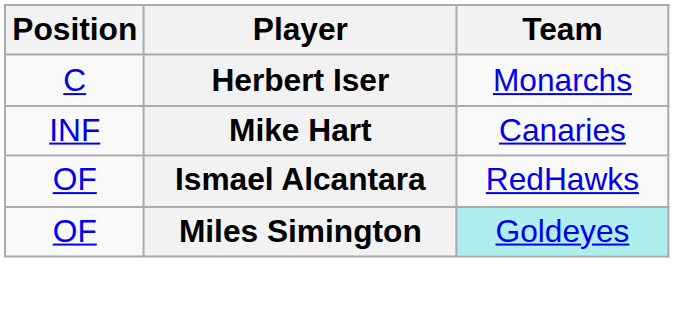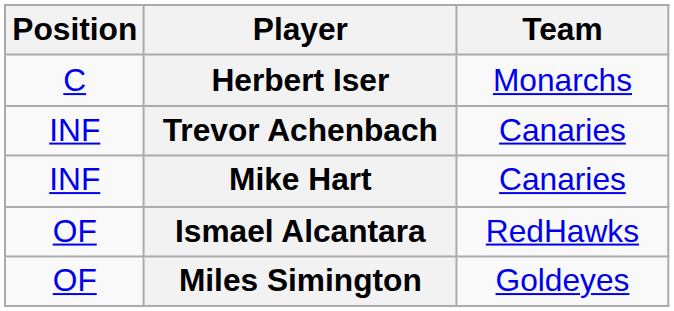+ row: INF | Trevor Achenbach | Canaries
Miles Simington | Team: paleturquoise background -> no background
